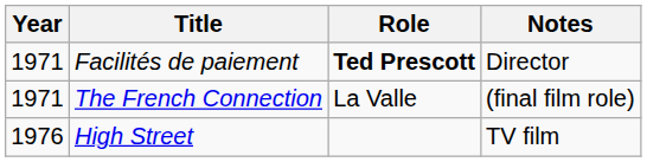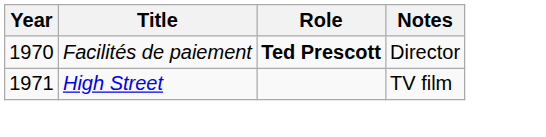Facilités de paiement | Year: 1971 -> 1970
- row: 1971 | The French Connection | La Valle | (final film role)
High Street | Year: 1976 -> 1971
